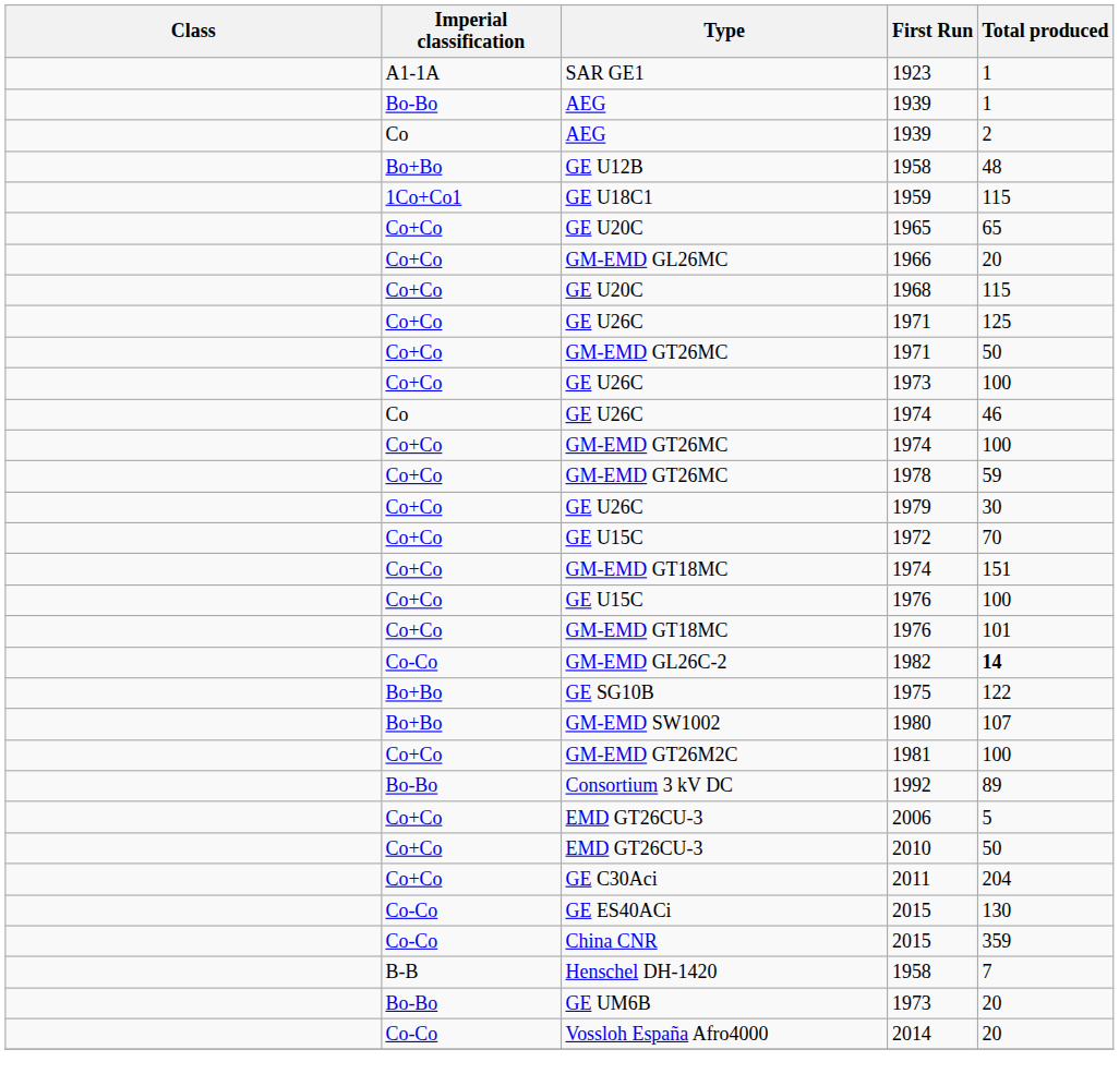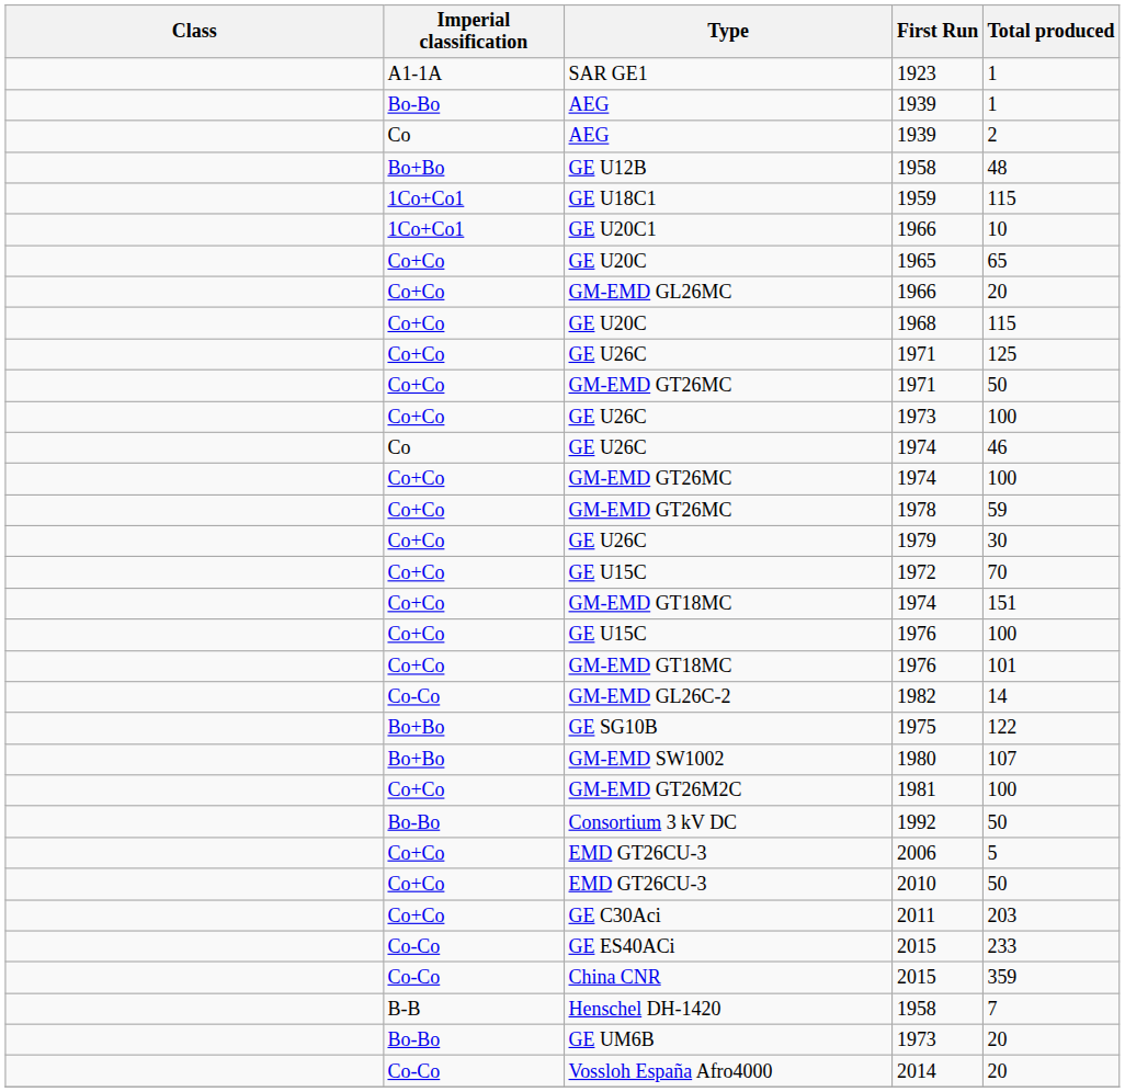+ row: 1Co+Co1 | GE U20C1 | 1966 | 10
1982 | Total produced: bold -> normal
1992 | Total produced: 89 -> 50
2011 | Total produced: 204 -> 203
GE ES40ACi / 2015 | Total produced: 130 -> 233
